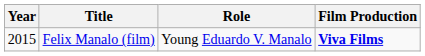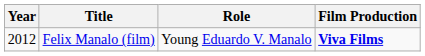Felix Manalo (film) | Year: 2015 -> 2012
